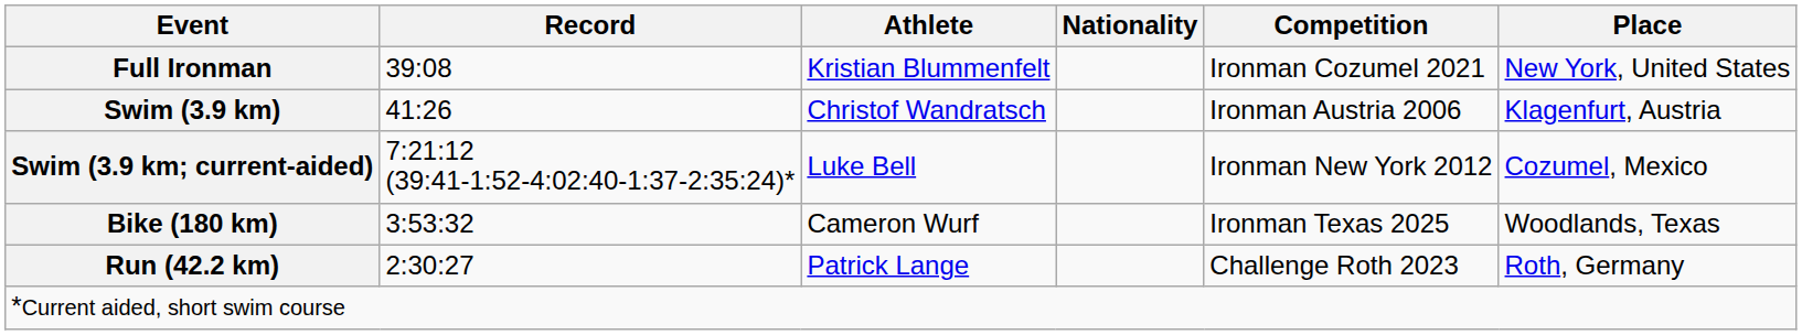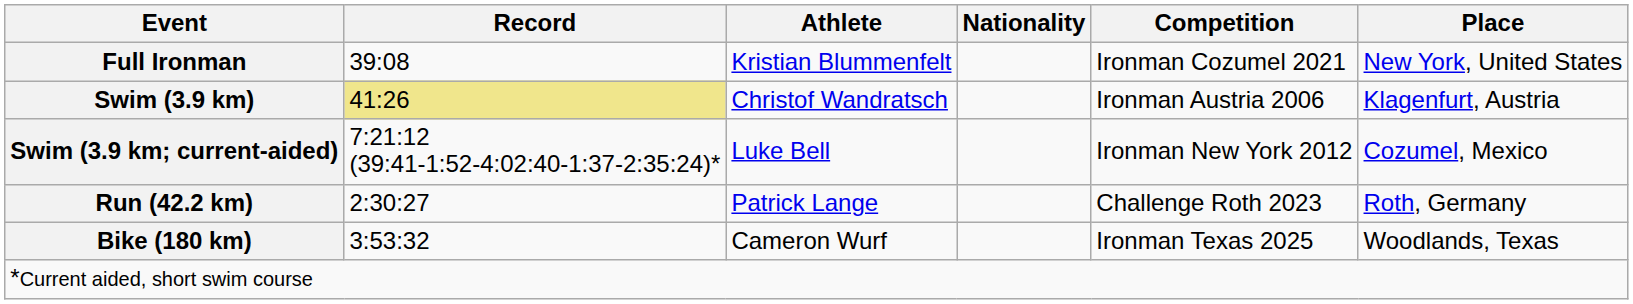Swim (3.9 km) | Record: no background -> khaki background
rows swapped: Bike (180 km) <-> Run (42.2 km)
